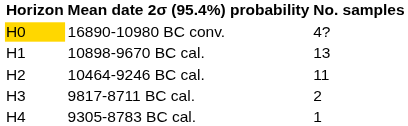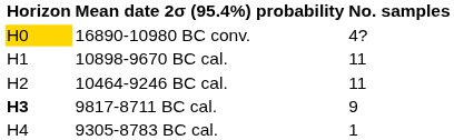10898-9670 BC cal. | No. samples: 13 -> 11
9817-8711 BC cal. | Horizon: normal -> bold
9817-8711 BC cal. | No. samples: 2 -> 9
